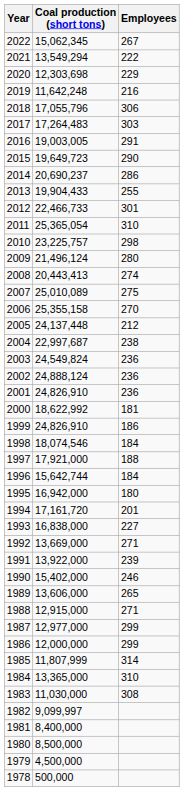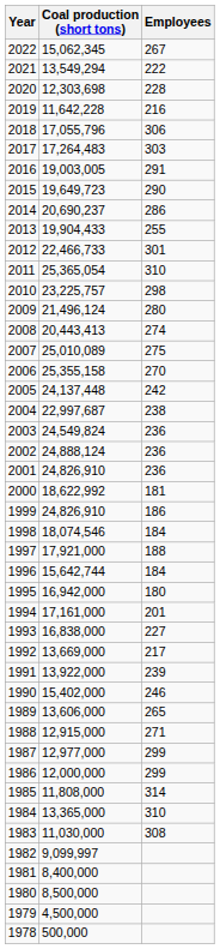2020 | Employees: 229 -> 228
2019 | Coal production (short tons): 11,642,248 -> 11,642,228
2005 | Employees: 212 -> 242
1994 | Coal production (short tons): 17,161,720 -> 17,161,000
1992 | Employees: 271 -> 217
1985 | Coal production (short tons): 11,807,999 -> 11,808,000
